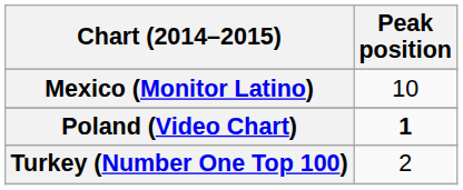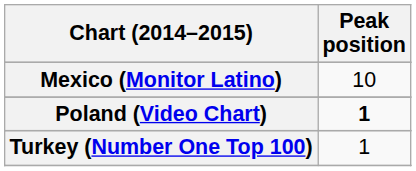Turkey (Number One Top 100) | Peak position: 2 -> 1
